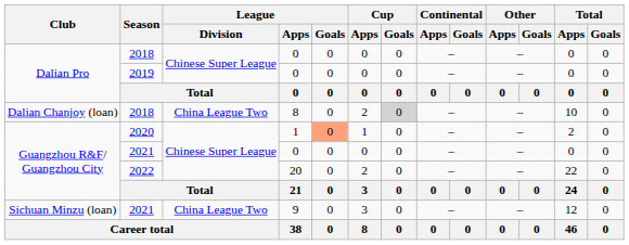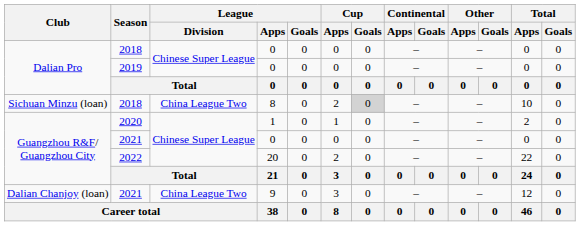2018 / 8 | Club: Dalian Chanjoy (loan) -> Sichuan Minzu (loan)
2020 | League / Goals: lightsalmon background -> no background
2021 / 9 | Club: Sichuan Minzu (loan) -> Dalian Chanjoy (loan)
